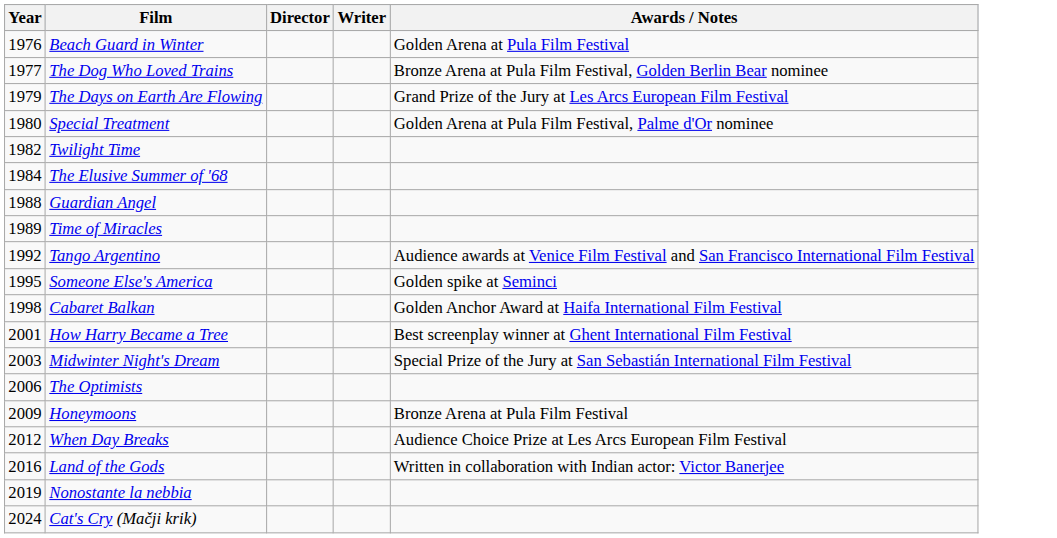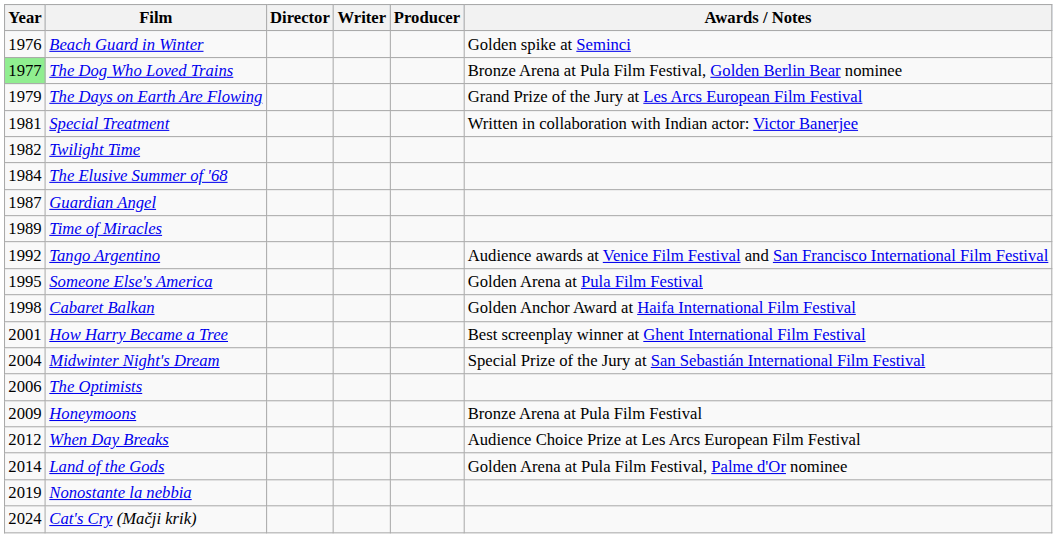+ column: Producer
Beach Guard in Winter | Awards / Notes: Golden Arena at Pula Film Festival -> Golden spike at Seminci
The Dog Who Loved Trains | Year: no background -> lightgreen background
Special Treatment | Year: 1980 -> 1981
Special Treatment | Awards / Notes: Golden Arena at Pula Film Festival, Palme d'Or nominee -> Written in collaboration with Indian actor: Victor Banerjee
Guardian Angel | Year: 1988 -> 1987
Someone Else's America | Awards / Notes: Golden spike at Seminci -> Golden Arena at Pula Film Festival
Midwinter Night's Dream | Year: 2003 -> 2004
Land of the Gods | Year: 2016 -> 2014
Land of the Gods | Awards / Notes: Written in collaboration with Indian actor: Victor Banerjee -> Golden Arena at Pula Film Festival, Palme d'Or nominee
